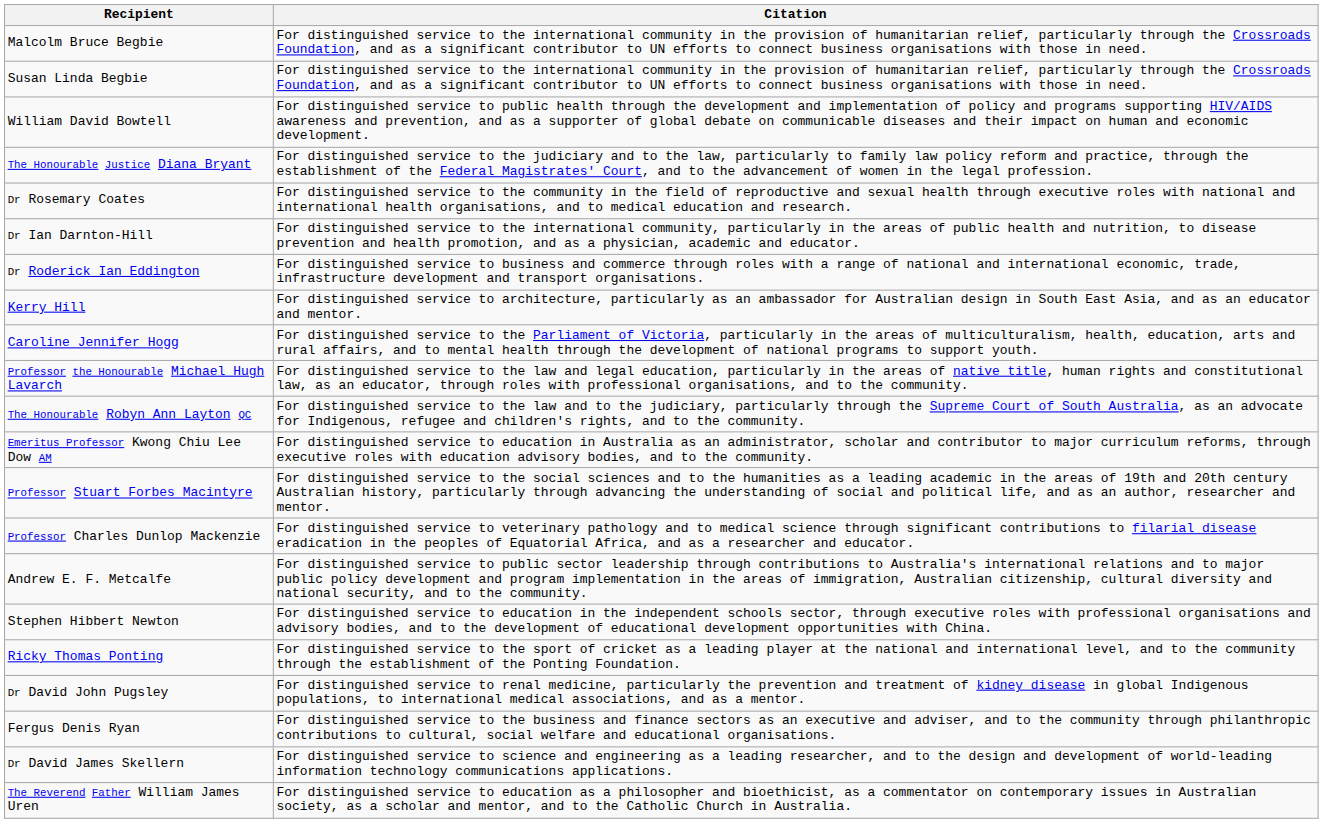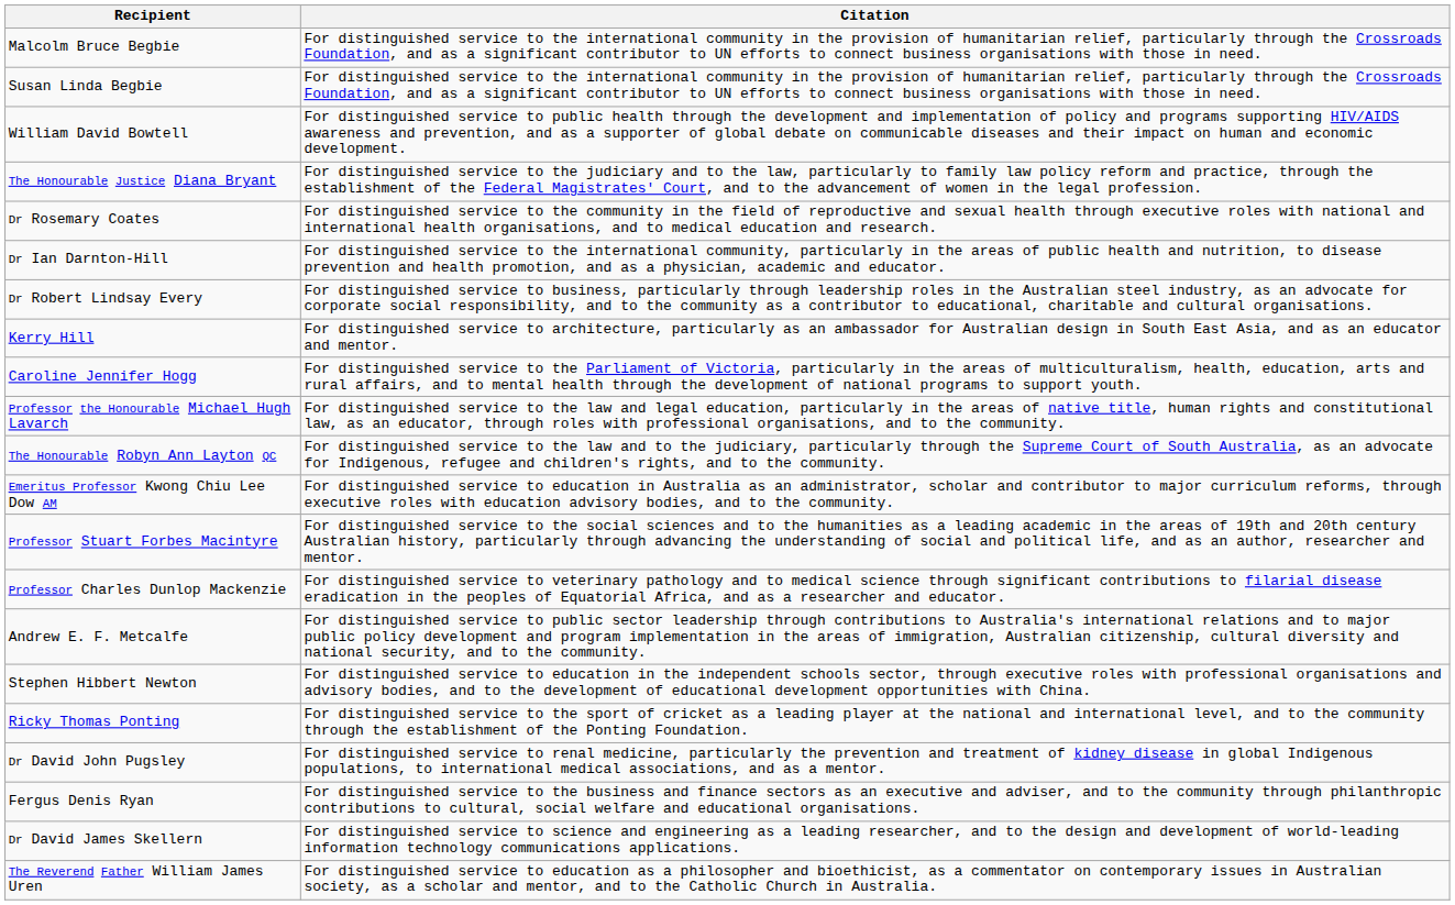- row: Dr Roderick Ian Eddington | For distinguished service to business and commerce through roles with a range of national and international economic, trade, infrastructure development and transport organisations.
+ row: Dr Robert Lindsay Every | For distinguished service to business, particularly through leadership roles in the Australian steel industry, as an advocate for corporate social responsibility, and to the community as a contributor to educational, charitable and cultural organisations.
